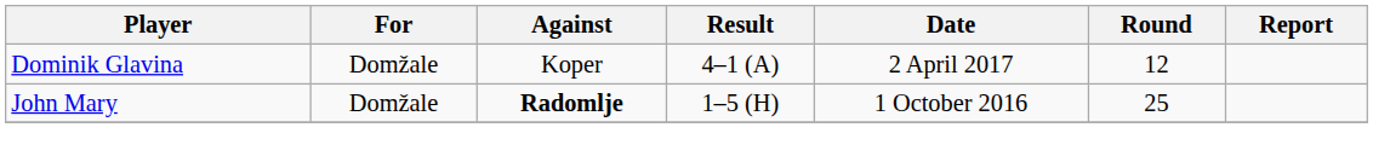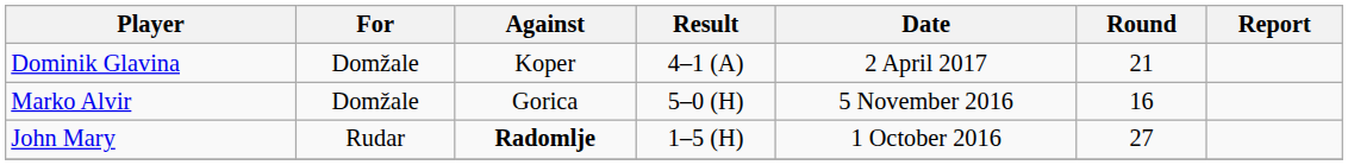Dominik Glavina | Round: 12 -> 21
+ row: Marko Alvir | Domžale | Gorica | 5–0 (H) | 5 November 2016 | 16
John Mary | For: Domžale -> Rudar
John Mary | Round: 25 -> 27
